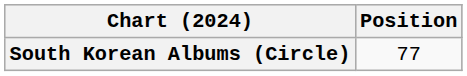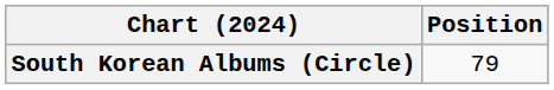South Korean Albums (Circle) | Position: 77 -> 79
